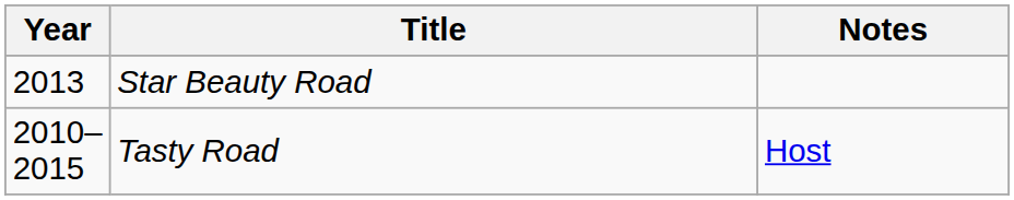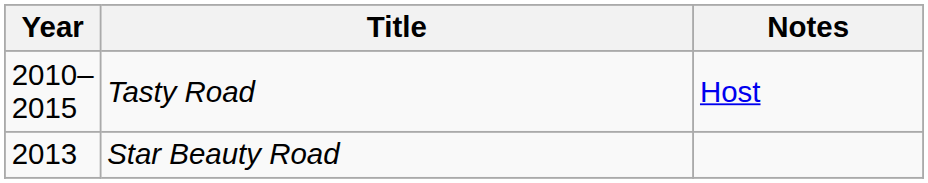rows swapped: Tasty Road <-> Star Beauty Road
